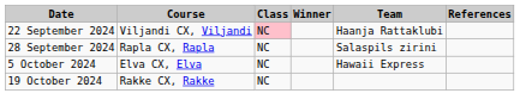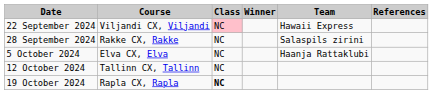22 September 2024 | Team: Haanja Rattaklubi -> Hawaii Express
28 September 2024 | Course: Rapla CX, Rapla -> Rakke CX, Rakke
5 October 2024 | Team: Hawaii Express -> Haanja Rattaklubi
+ row: 12 October 2024 | Tallinn CX, Tallinn | NC
19 October 2024 | Course: Rakke CX, Rakke -> Rapla CX, Rapla
19 October 2024 | Class: normal -> bold
